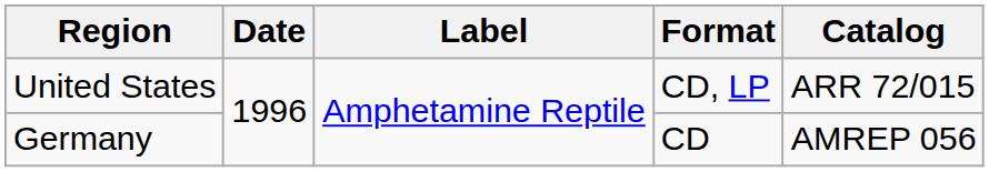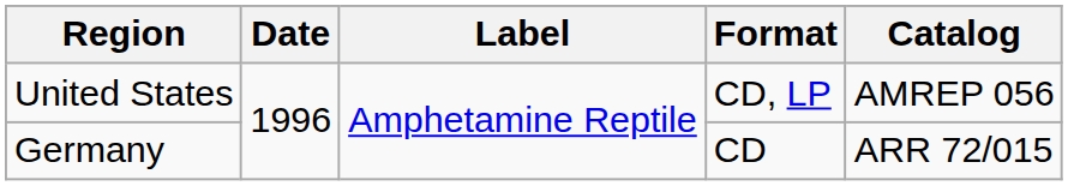United States | Catalog: ARR 72/015 -> AMREP 056
Germany | Catalog: AMREP 056 -> ARR 72/015
